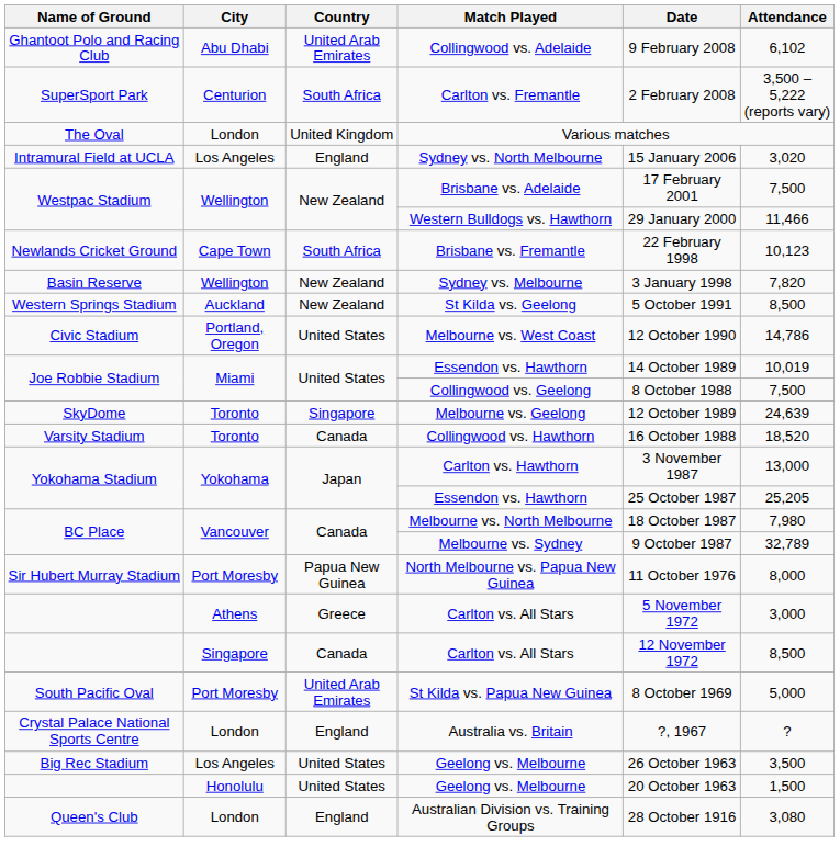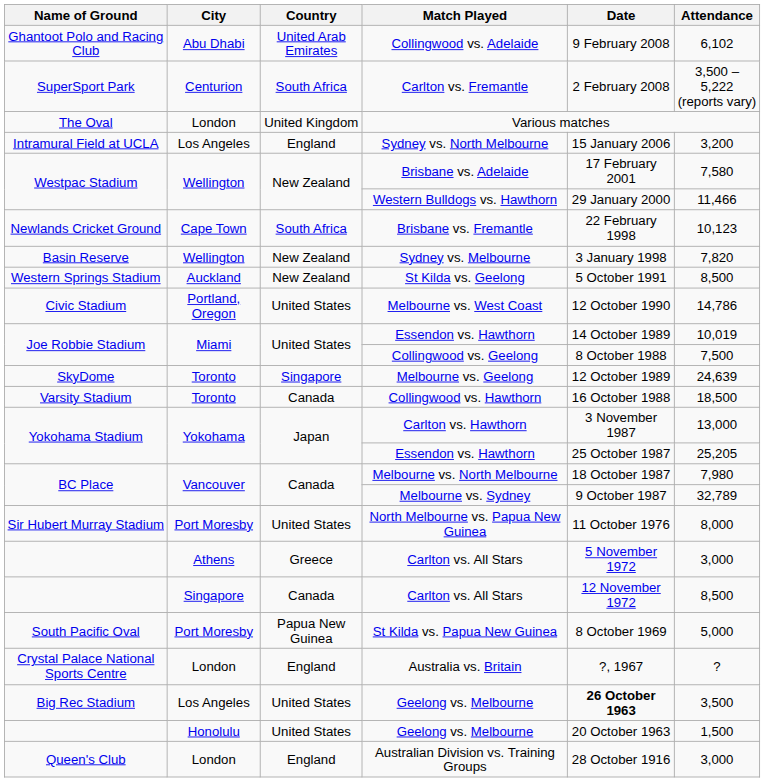Sydney vs. North Melbourne | Attendance: 3,020 -> 3,200
Brisbane vs. Adelaide | Attendance: 7,500 -> 7,580
Collingwood vs. Hawthorn | Attendance: 18,520 -> 18,500
North Melbourne vs. Papua New Guinea | Country: Papua New Guinea -> United States
St Kilda vs. Papua New Guinea | Country: United Arab Emirates -> Papua New Guinea
Los Angeles / Geelong vs. Melbourne | Date: normal -> bold
Australian Division vs. Training Groups | Attendance: 3,080 -> 3,000
